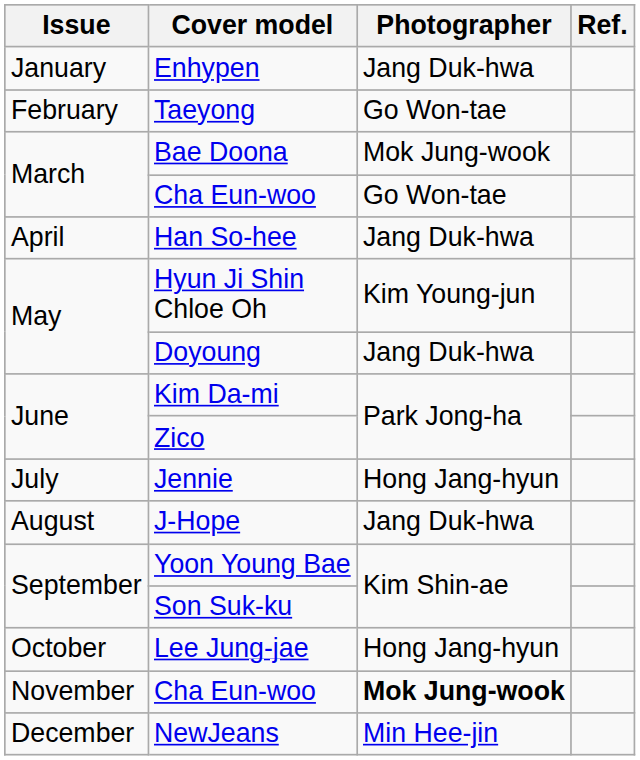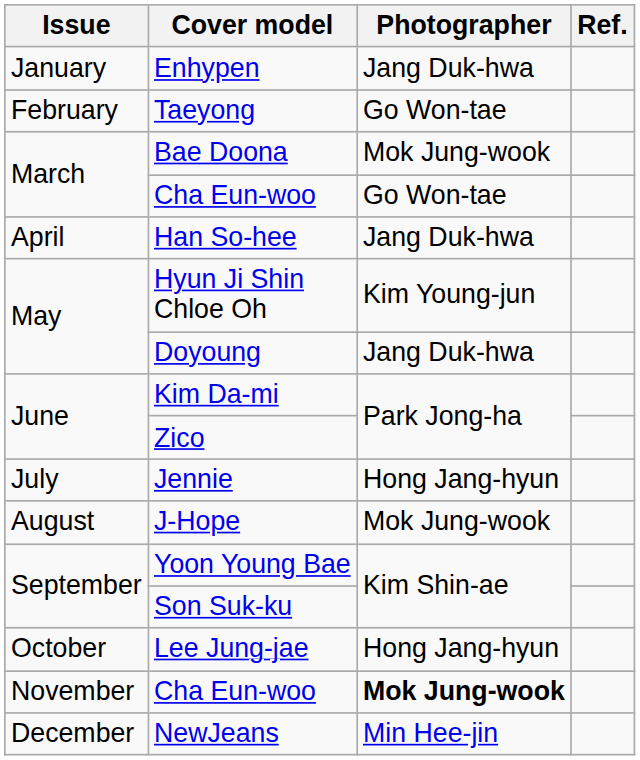J-Hope | Photographer: Jang Duk-hwa -> Mok Jung-wook
